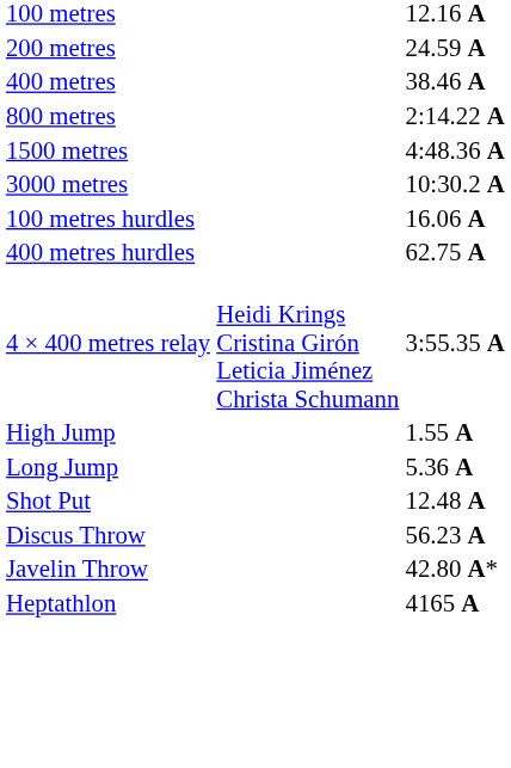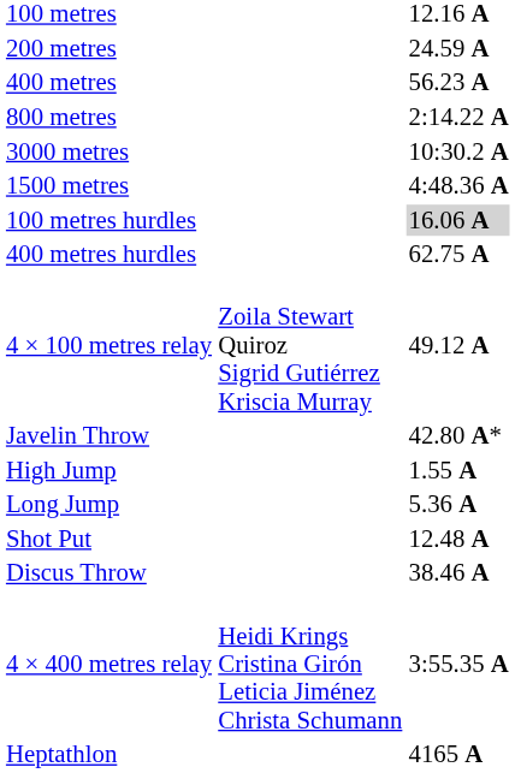400 metres | column 3: 38.46 A -> 56.23 A
rows swapped: 1500 metres <-> 3000 metres
100 metres hurdles | column 3: no background -> lightgrey background
+ row: 4 × 100 metres relay | Zoila Stewart Quiroz Sigrid Gutiérrez Kriscia Murray | 49.12 A
rows swapped: 4 × 400 metres relay <-> Javelin Throw
Discus Throw | column 3: 56.23 A -> 38.46 A
